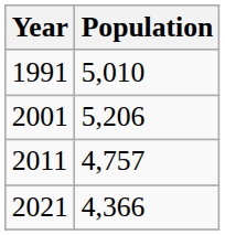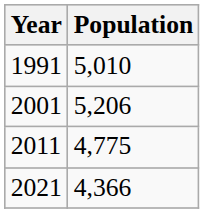2011 | Population: 4,757 -> 4,775
